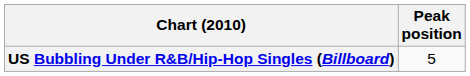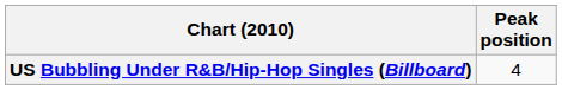US Bubbling Under R&B/Hip-Hop Singles (Billboard) | Peak position: 5 -> 4
